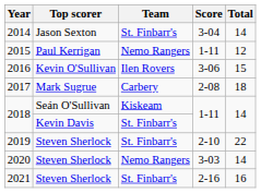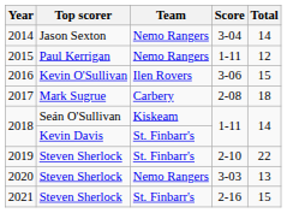2014 | Team: St. Finbarr's -> Nemo Rangers
2020 | Total: 14 -> 13
2021 | Total: 16 -> 15
